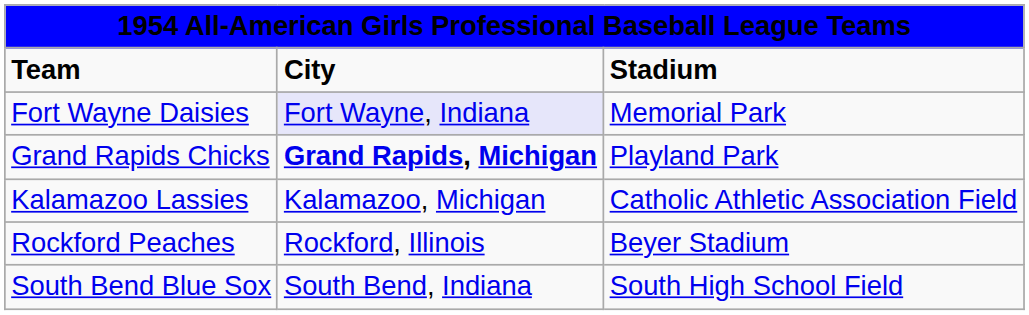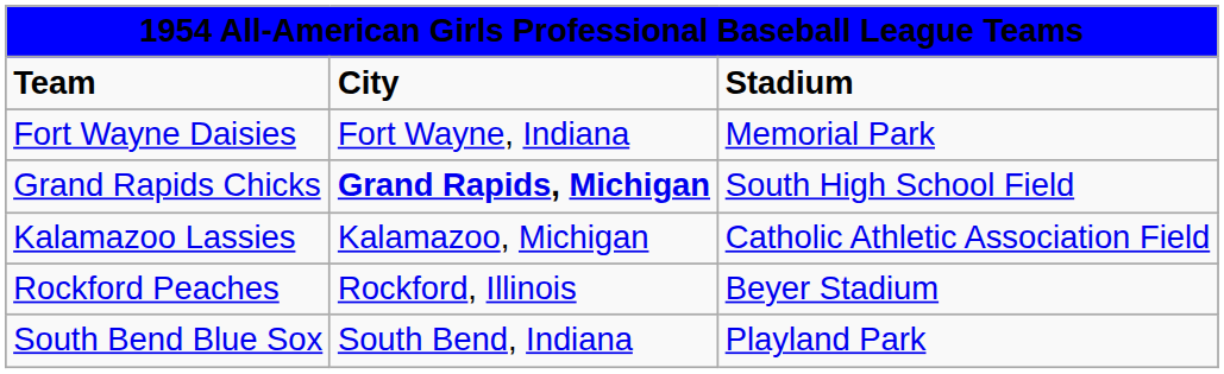Fort Wayne Daisies | column 2: lavender background -> no background
Grand Rapids Chicks | column 3: Playland Park -> South High School Field
South Bend Blue Sox | column 3: South High School Field -> Playland Park
